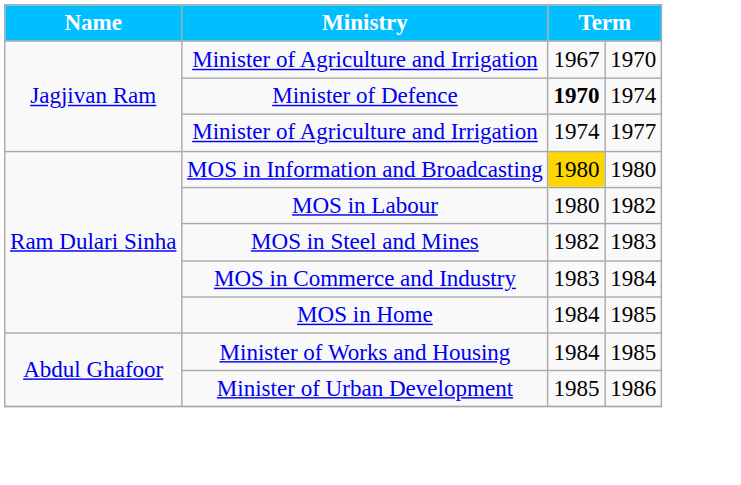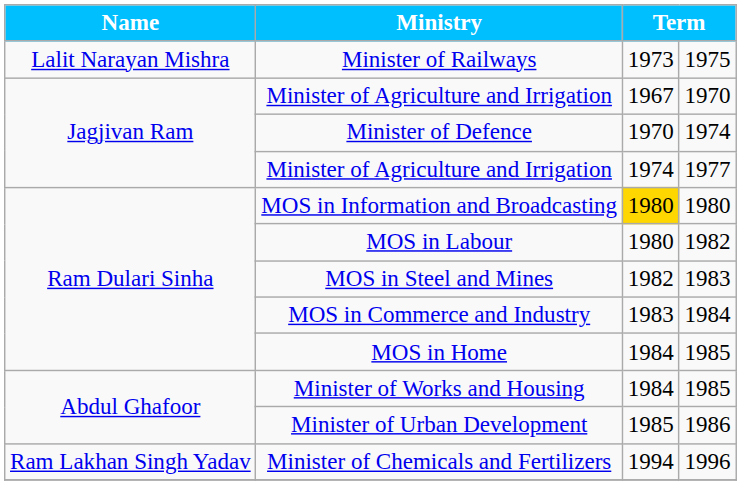+ row: Lalit Narayan Mishra | Minister of Railways | 1973 | 1975
Minister of Defence | column 3: bold -> normal
+ row: Ram Lakhan Singh Yadav | Minister of Chemicals and Fertilizers | 1994 | 1996
